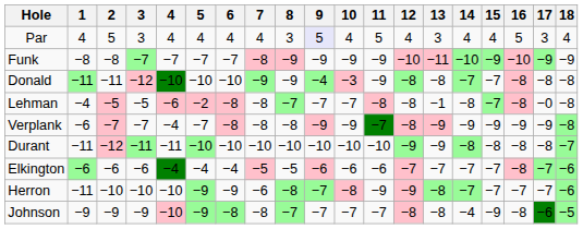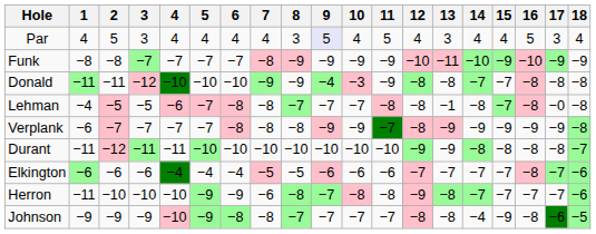Lehman | 5: −2 -> −7
Verplank | 4: −4 -> −7
Herron | 11: −9 -> −8
